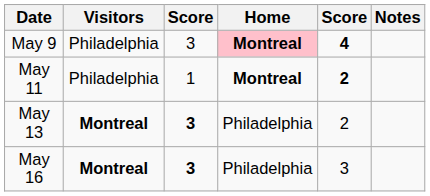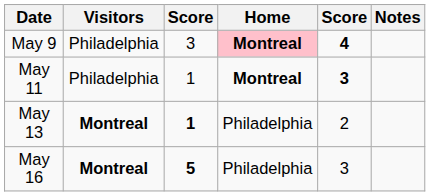May 11 | column 5: 2 -> 3
May 13 | column 3: 3 -> 1
May 16 | column 3: 3 -> 5
